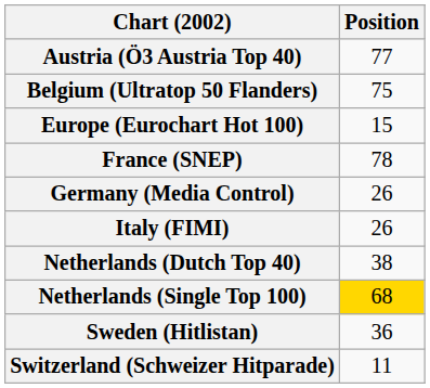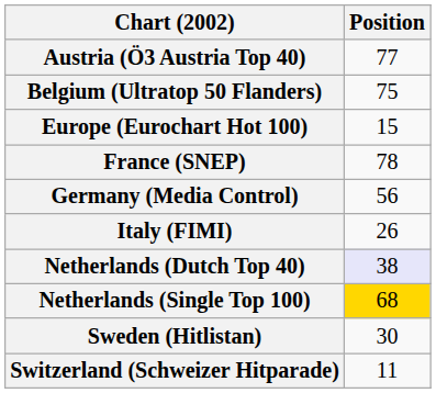Germany (Media Control) | Position: 26 -> 56
Netherlands (Dutch Top 40) | Position: no background -> lavender background
Sweden (Hitlistan) | Position: 36 -> 30
